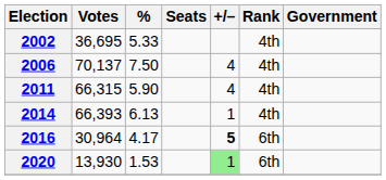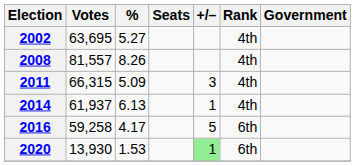2002 | Votes: 36,695 -> 63,695
2002 | %: 5.33 -> 5.27
- row: 2006 | 70,137 | 7.50 | 4 | 4th
+ row: 2008 | 81,557 | 8.26 | 4th
2011 | %: 5.90 -> 5.09
2011 | +/–: 4 -> 3
2014 | Votes: 66,393 -> 61,937
2016 | Votes: 30,964 -> 59,258
2016 | +/–: bold -> normal
